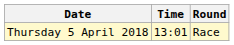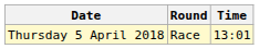columns swapped: Time <-> Round
